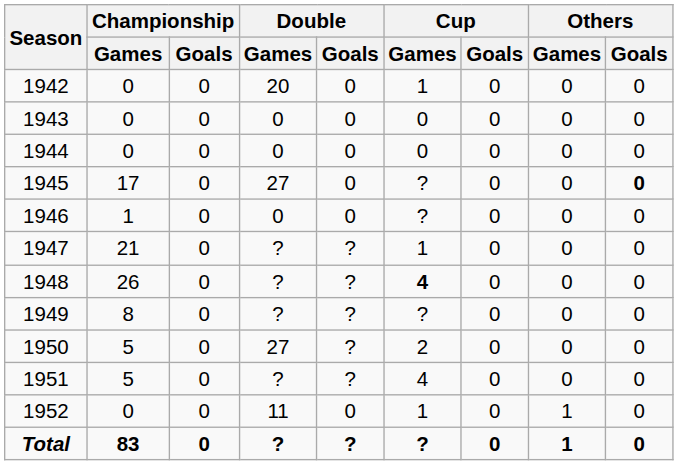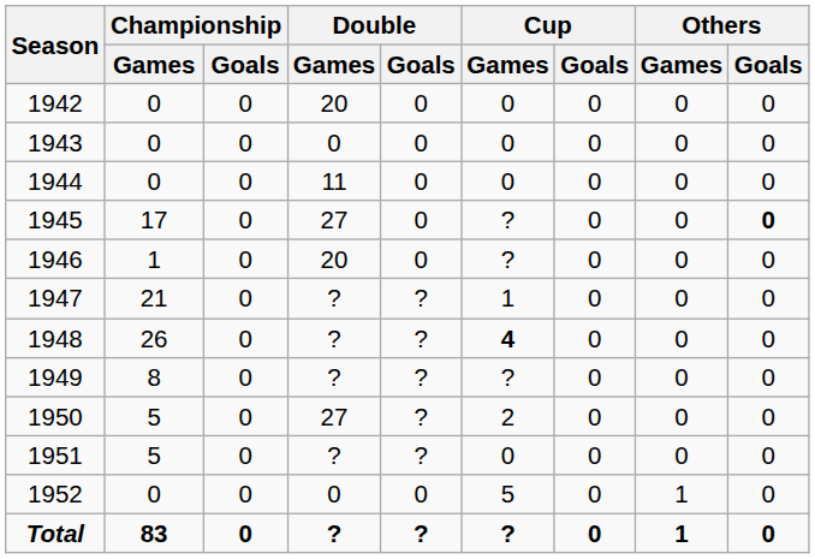1942 | Cup / Games: 1 -> 0
1944 | Double / Games: 0 -> 11
1946 | Double / Games: 0 -> 20
1951 | Cup / Games: 4 -> 0
1952 | Double / Games: 11 -> 0
1952 | Cup / Games: 1 -> 5
